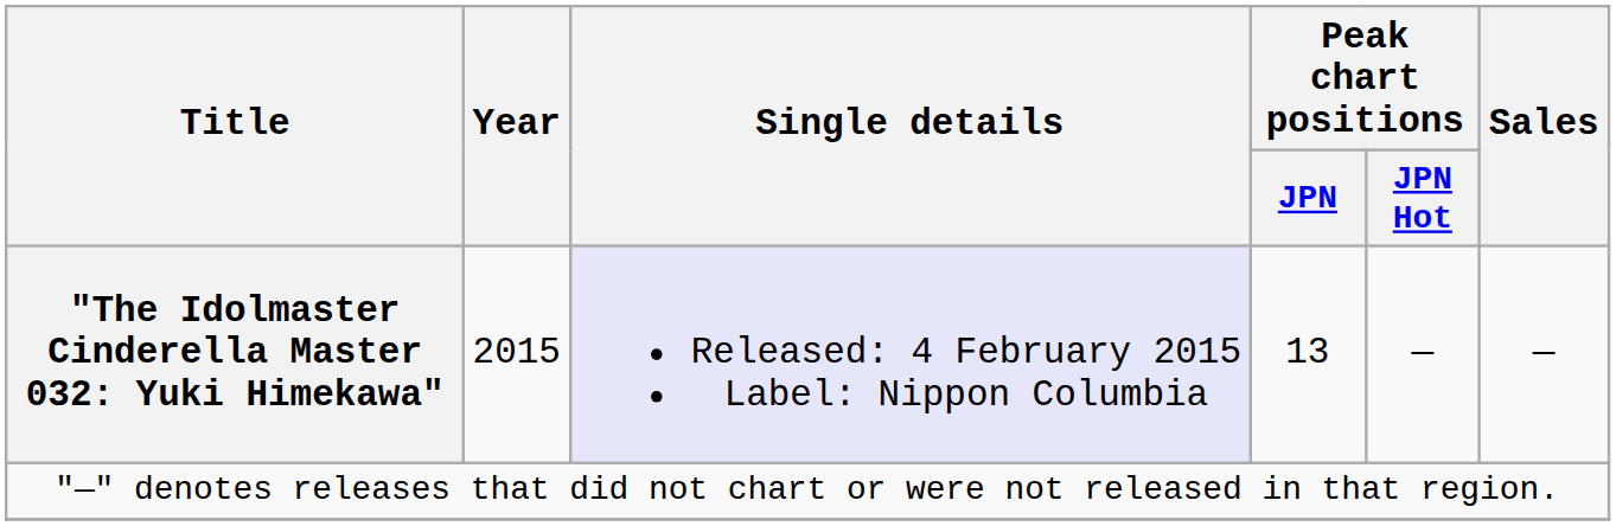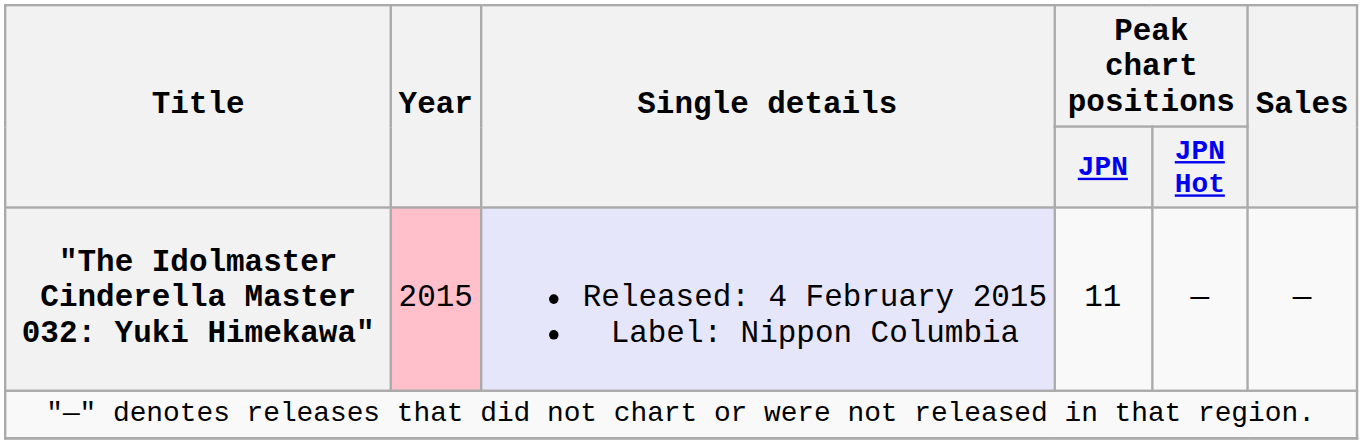"The Idolmaster Cinderella Master 032: Yuki Himekawa" | Year: no background -> pink background
"The Idolmaster Cinderella Master 032: Yuki Himekawa" | Peak chart positions / JPN: 13 -> 11
